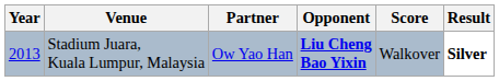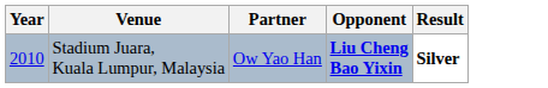- column: Score | Walkover
Stadium Juara, Kuala Lumpur, Malaysia | Year: 2013 -> 2010
